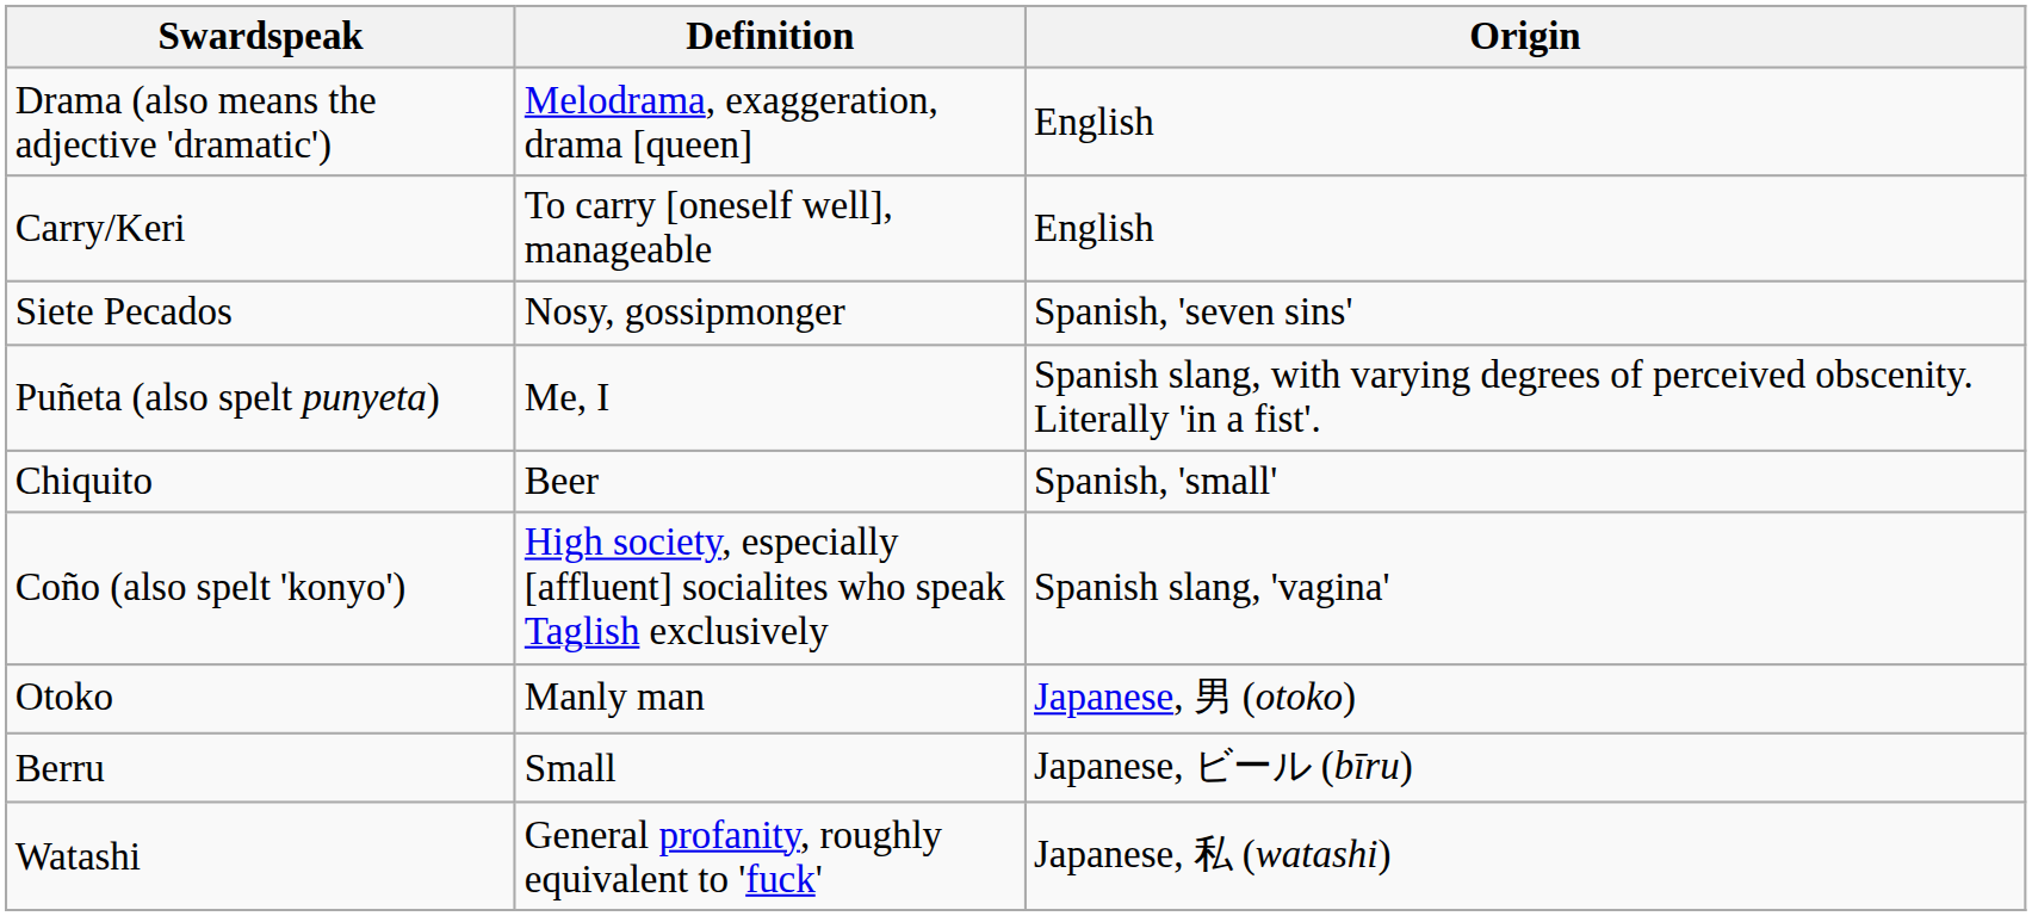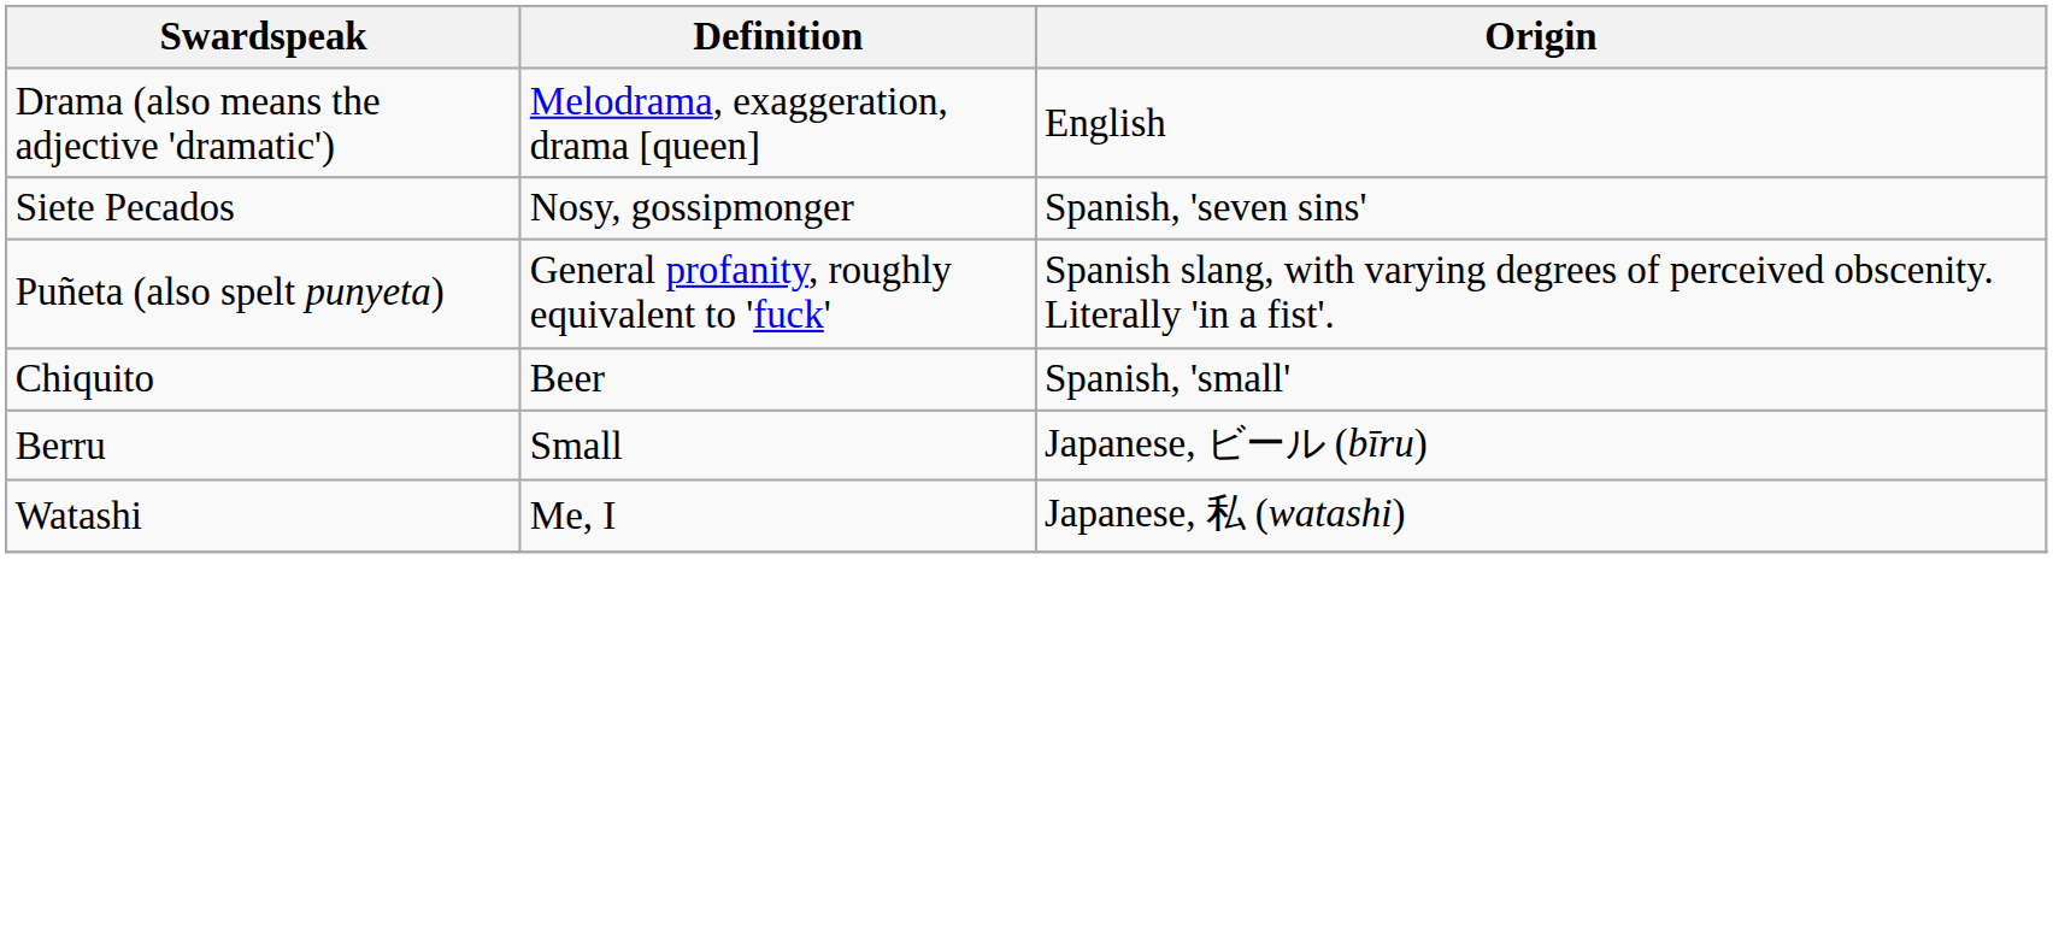- row: Carry/Keri | To carry [oneself well], manageable | English
Puñeta (also spelt punyeta) | Definition: Me, I -> General profanity, roughly equivalent to 'fuck'
- row: Coño (also spelt 'konyo') | High society, especially [affluent] socialites who speak Taglish exclusively | Spanish slang, 'vagina'
- row: Otoko | Manly man | Japanese, 男 (otoko)
Watashi | Definition: General profanity, roughly equivalent to 'fuck' -> Me, I
